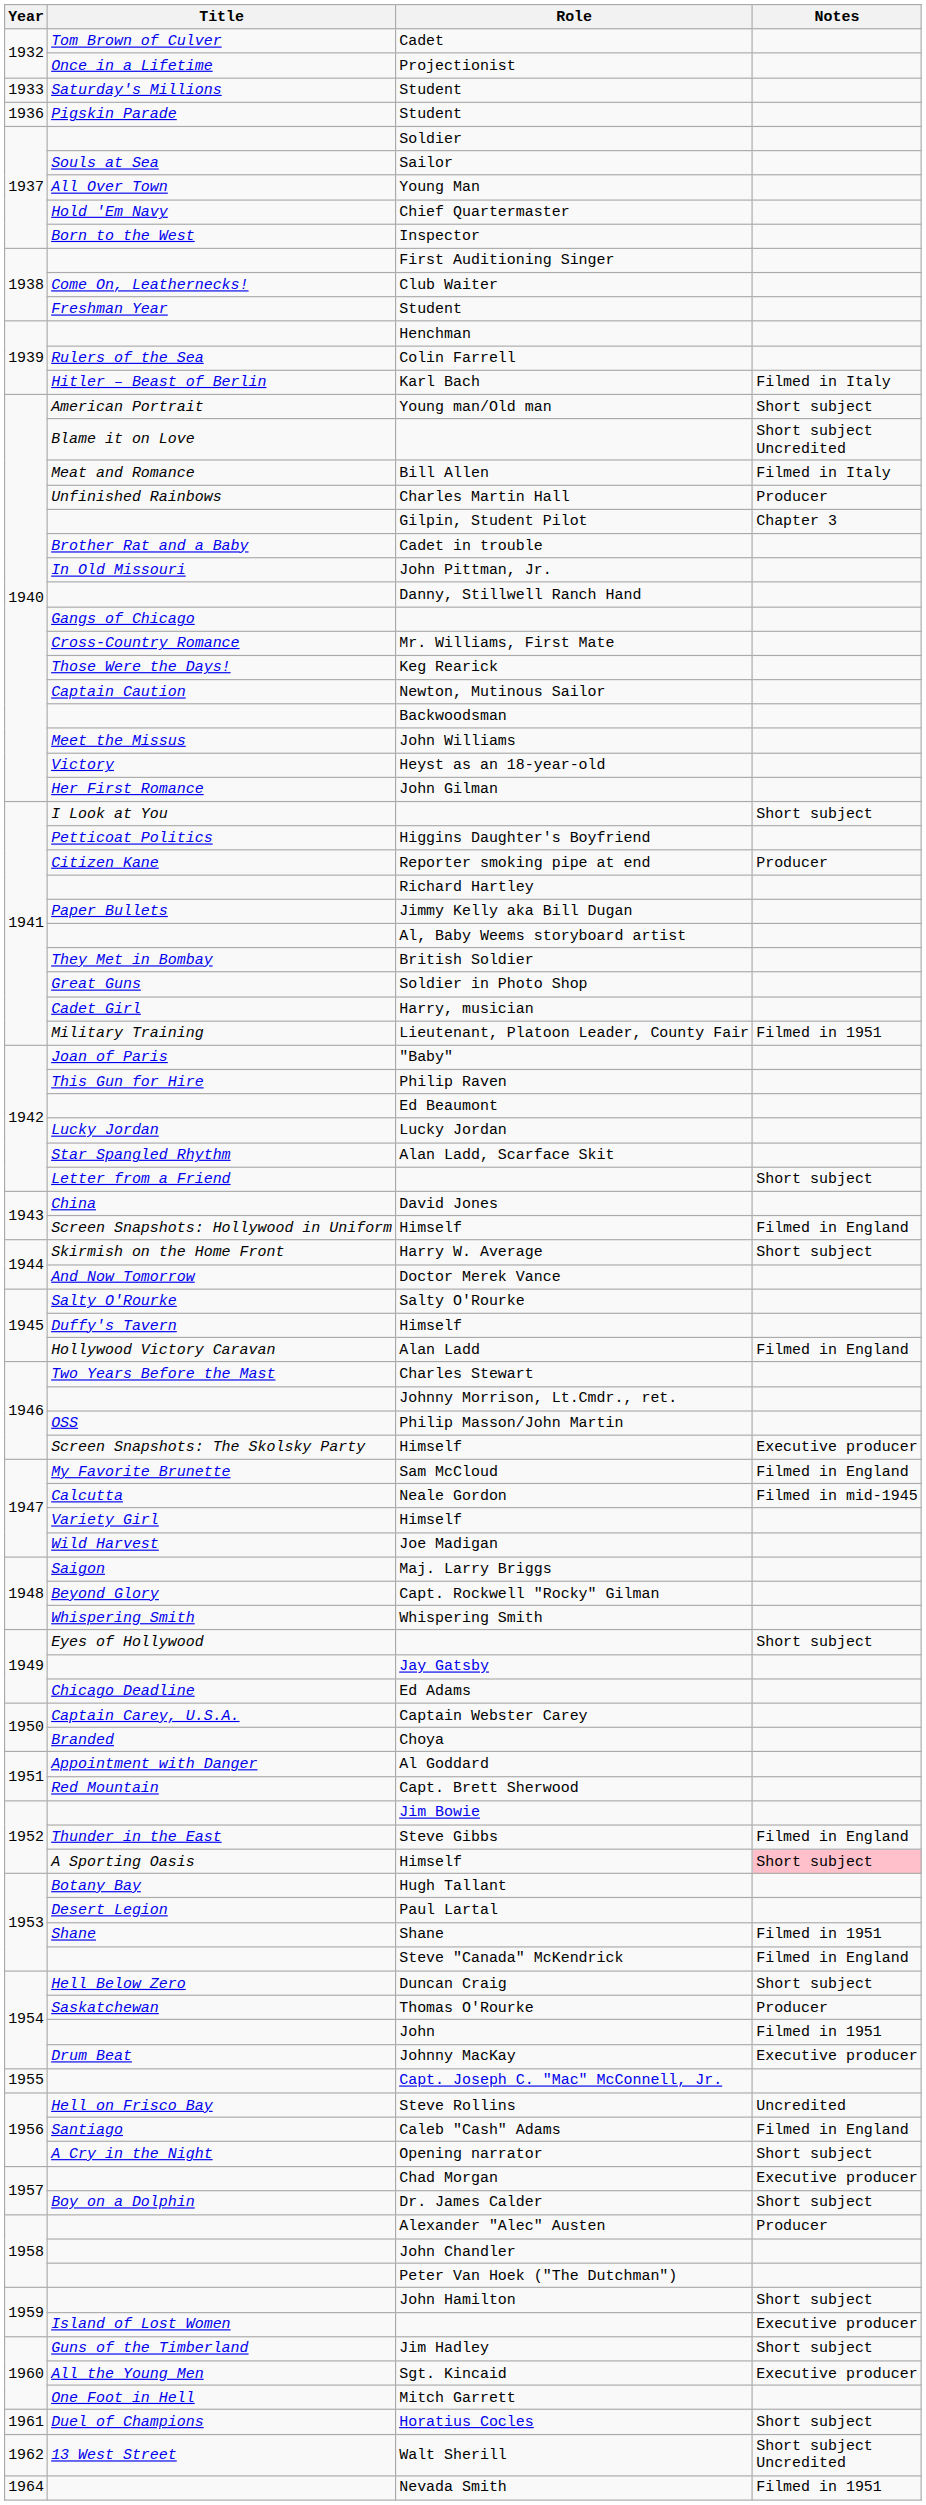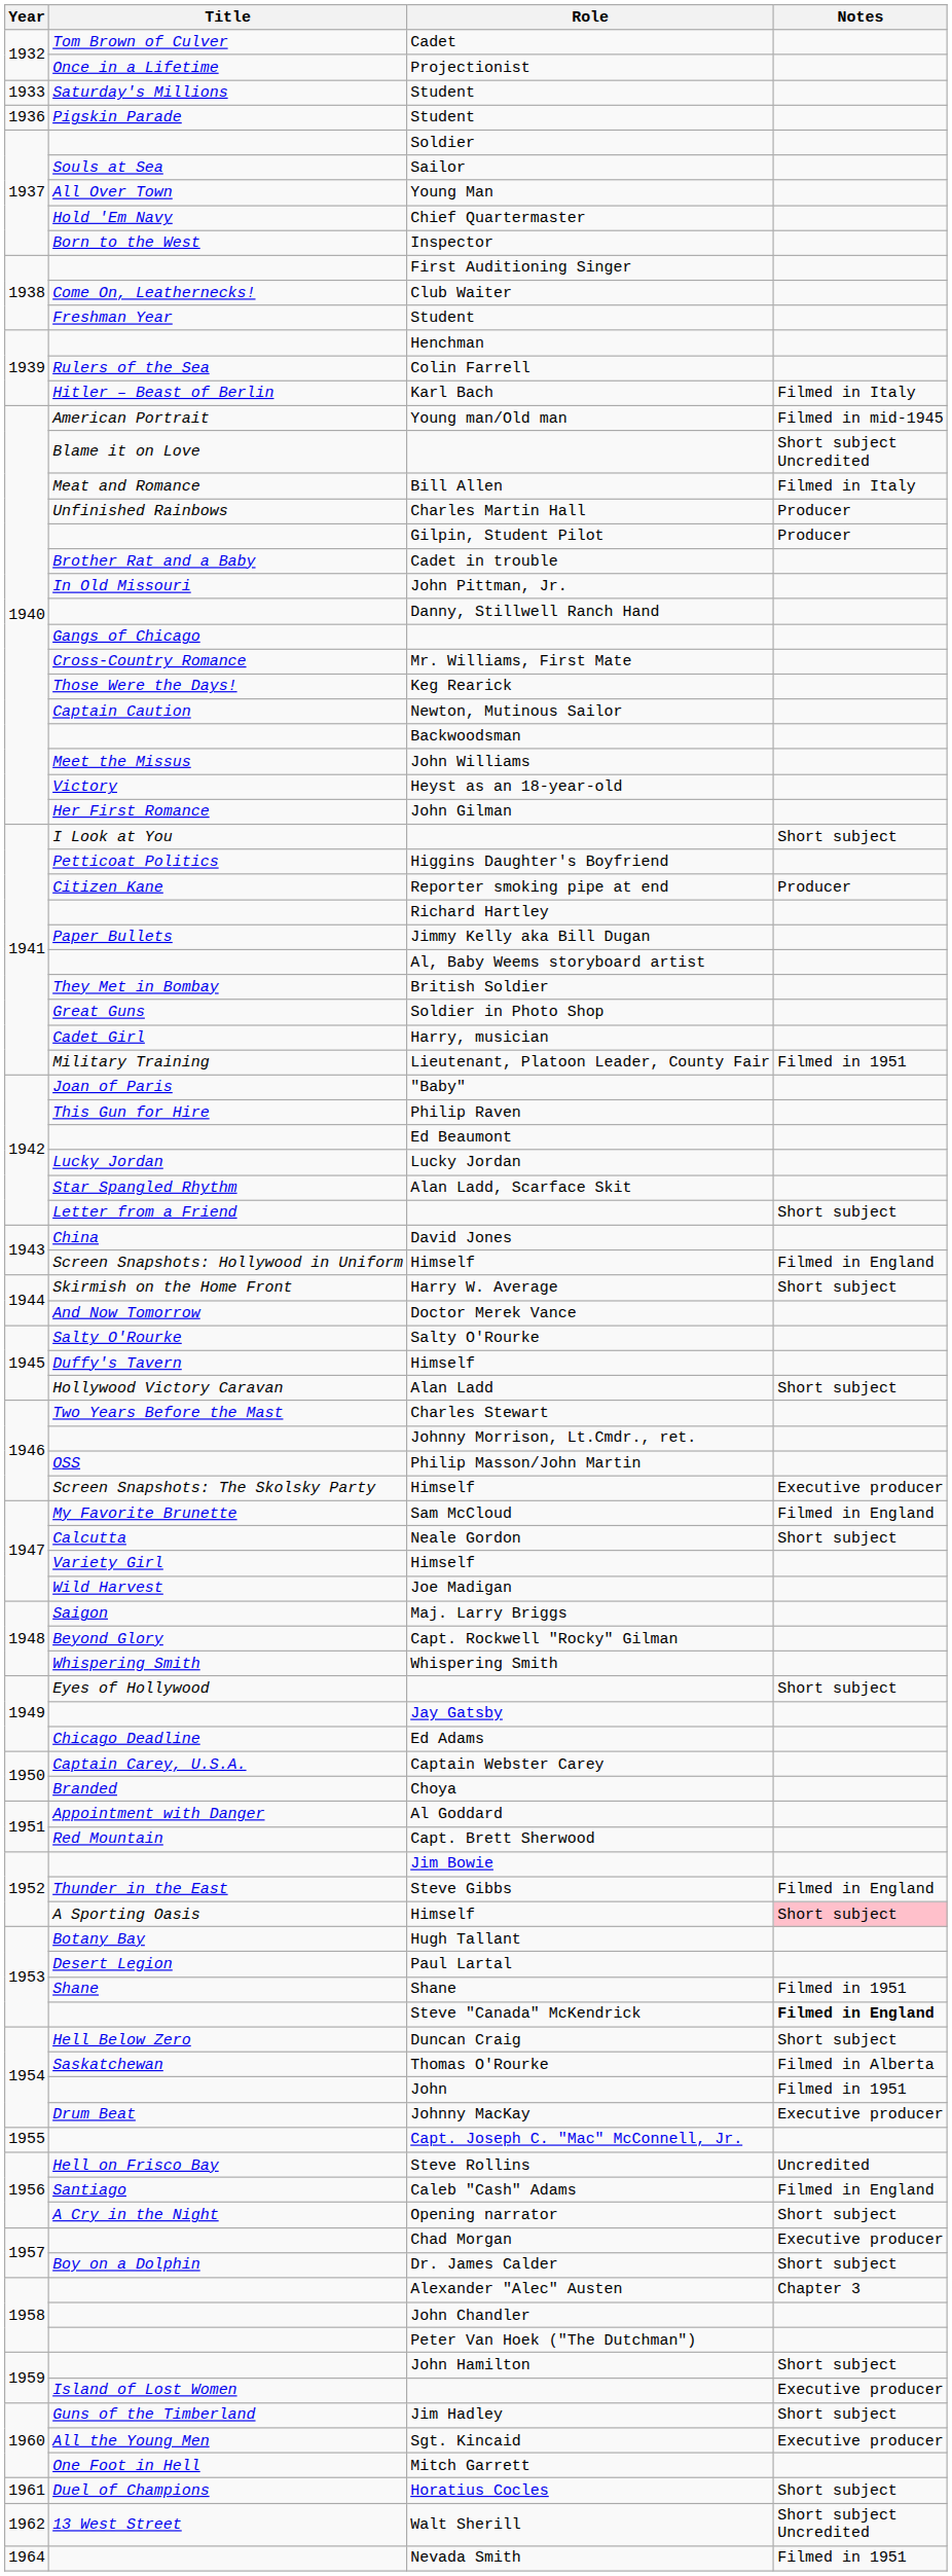Young man/Old man | Notes: Short subject -> Filmed in mid-1945
Gilpin, Student Pilot | Notes: Chapter 3 -> Producer
Alan Ladd | Notes: Filmed in England -> Short subject
Neale Gordon | Notes: Filmed in mid-1945 -> Short subject
Steve "Canada" McKendrick | Notes: normal -> bold
Thomas O'Rourke | Notes: Producer -> Filmed in Alberta
Alexander "Alec" Austen | Notes: Producer -> Chapter 3
